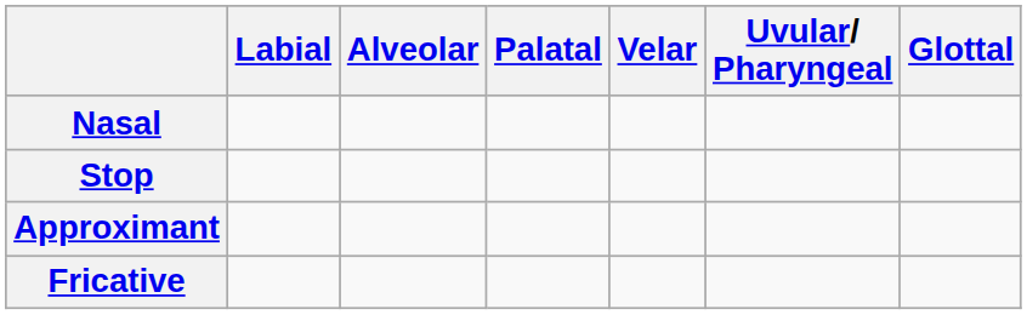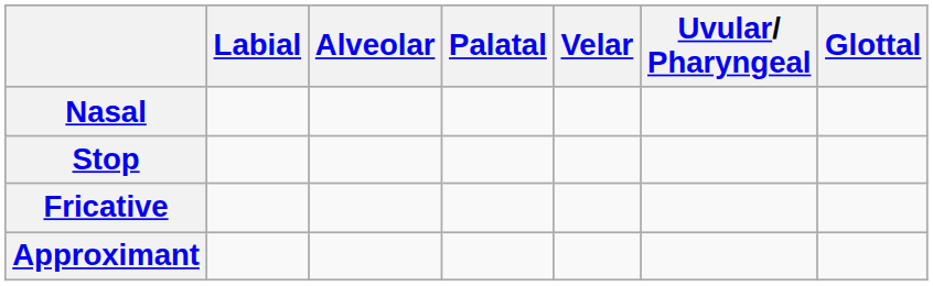rows swapped: Fricative <-> Approximant
